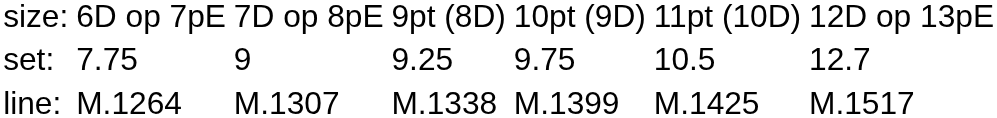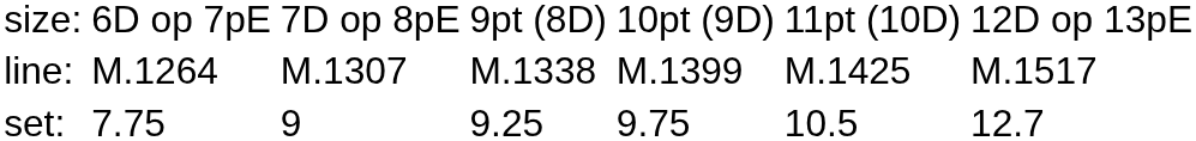rows swapped: set: <-> line:
